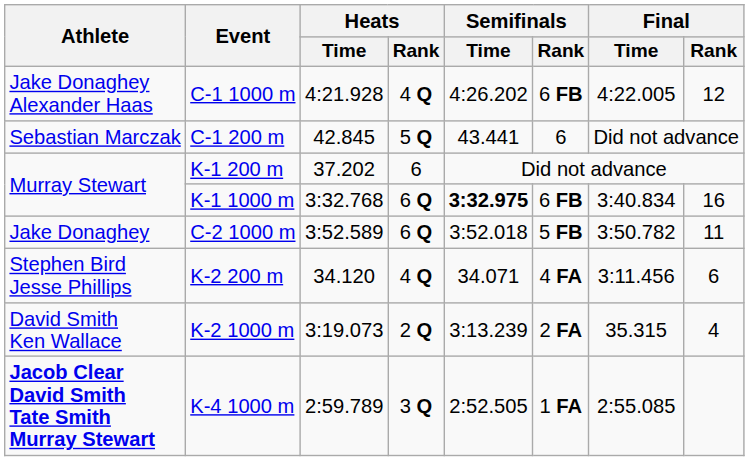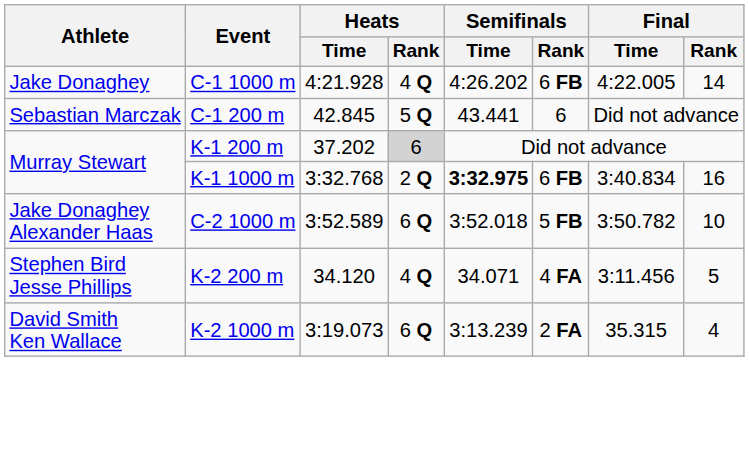C-1 1000 m | Athlete: Jake Donaghey Alexander Haas -> Jake Donaghey
C-1 1000 m | Final / Rank: 12 -> 14
K-1 200 m | Heats / Rank: no background -> lightgrey background
K-1 1000 m | Heats / Rank: 6 Q -> 2 Q
C-2 1000 m | Athlete: Jake Donaghey -> Jake Donaghey Alexander Haas
C-2 1000 m | Final / Rank: 11 -> 10
K-2 200 m | Final / Rank: 6 -> 5
K-2 1000 m | Heats / Rank: 2 Q -> 6 Q
- row: Jacob Clear David Smith Tate Smith Murray Stewart | K-4 1000 m | 2:59.789 | 3 Q | 2:52.505 | 1 FA | 2:55.085
